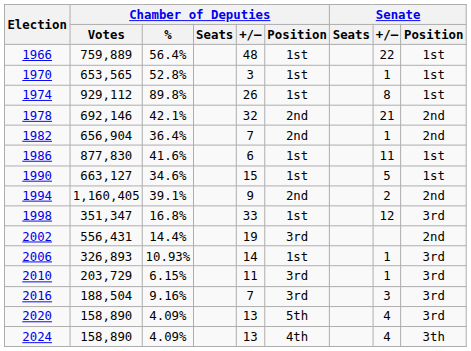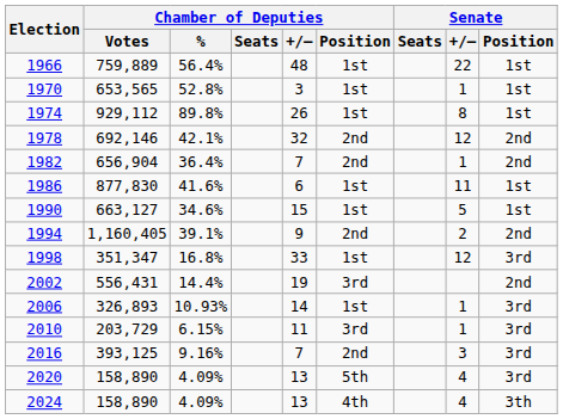1978 | Senate / +/–: 21 -> 12
2016 | Chamber of Deputies / Votes: 188,504 -> 393,125
2016 | Chamber of Deputies / Position: 3rd -> 2nd
